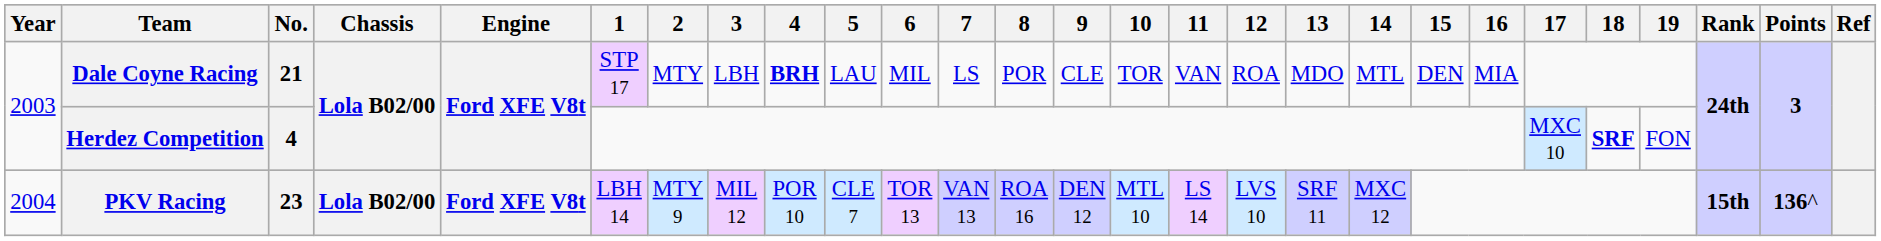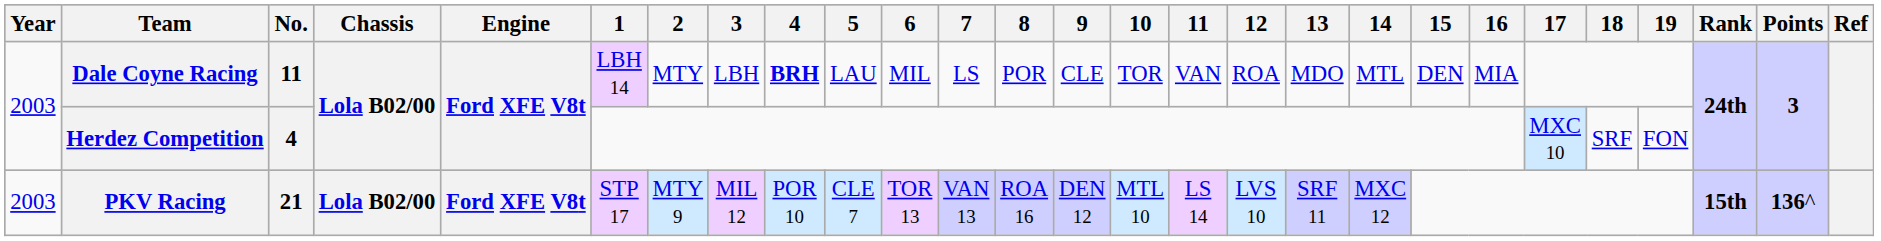Dale Coyne Racing | No.: 21 -> 11
Dale Coyne Racing | 1: STP 17 -> LBH 14
Herdez Competition | 18: bold -> normal
PKV Racing | Year: 2004 -> 2003
PKV Racing | No.: 23 -> 21
PKV Racing | 1: LBH 14 -> STP 17
